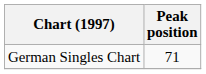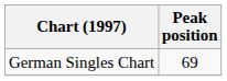German Singles Chart | Peak position: 71 -> 69
